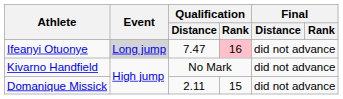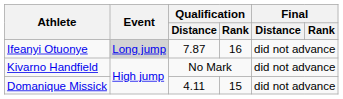Ifeanyi Otuonye | Qualification / Distance: 7.47 -> 7.87
Ifeanyi Otuonye | Qualification / Rank: pink background -> no background
Domanique Missick | Qualification / Distance: 2.11 -> 4.11
